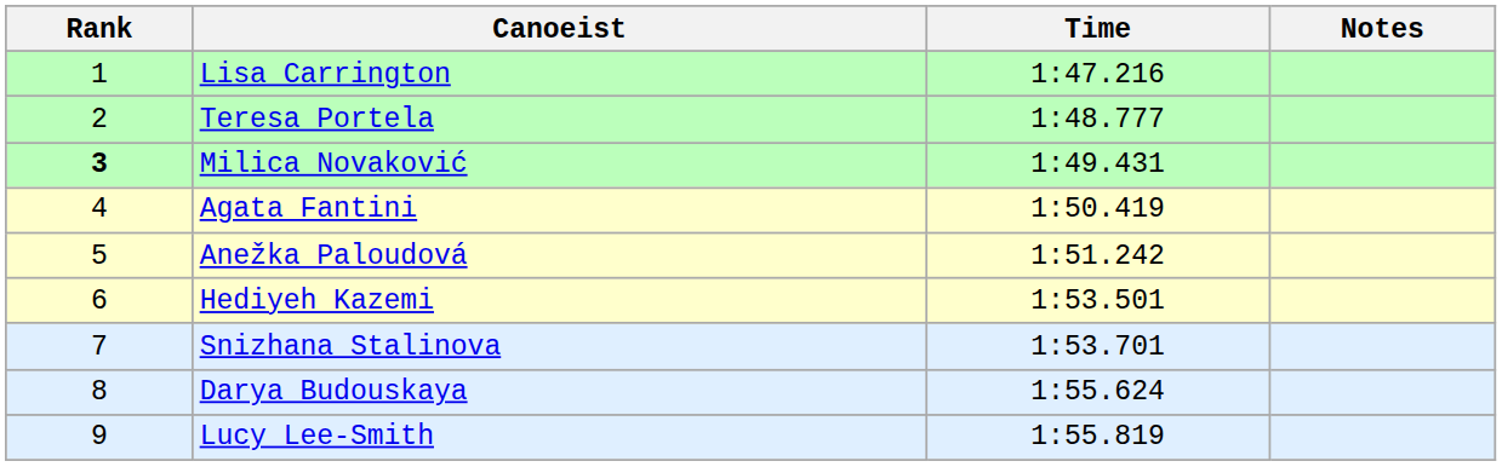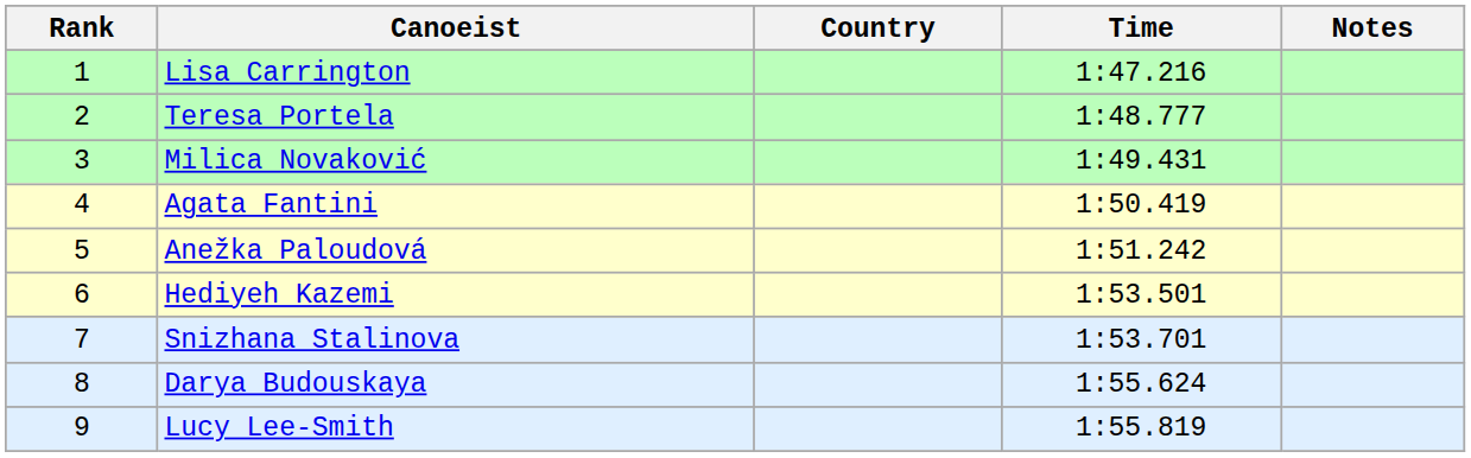+ column: Country
Milica Novaković | Rank: bold -> normal
